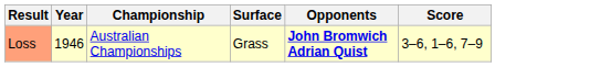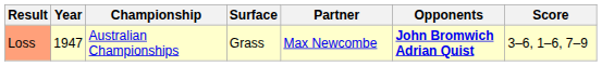+ column: Partner | Max Newcombe
Loss | Year: 1946 -> 1947
